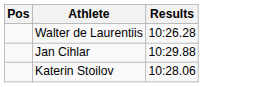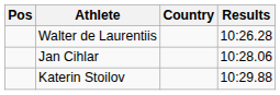+ column: Country
Jan Cihlar | Results: 10:29.88 -> 10:28.06
Katerin Stoilov | Results: 10:28.06 -> 10:29.88
